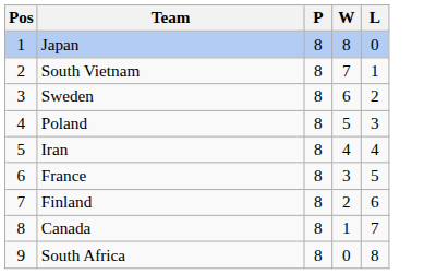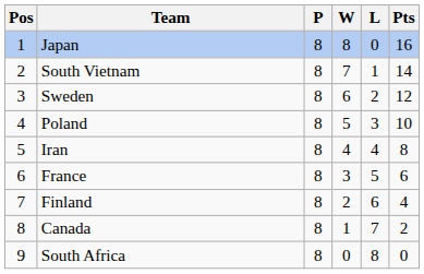+ column: Pts | 16 | 14 | 12 | 10 | 8 | 6 | 4 | 2 | 0
